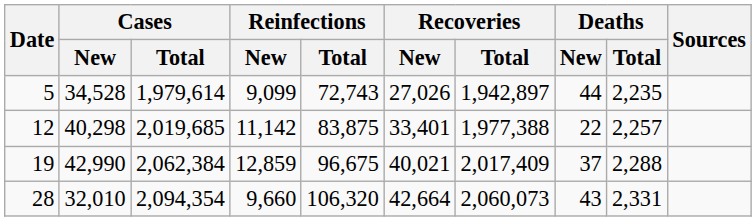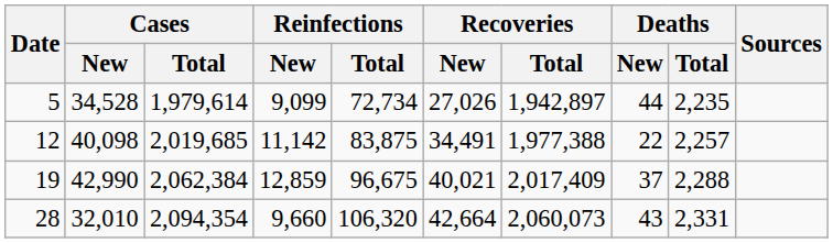5 | Reinfections / Total: 72,743 -> 72,734
12 | Cases / New: 40,298 -> 40,098
12 | Recoveries / New: 33,401 -> 34,491
